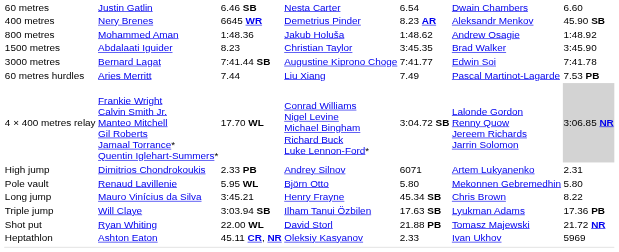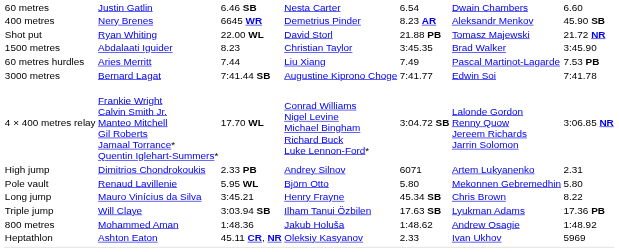rows swapped: 800 metres <-> Shot put
rows swapped: 3000 metres <-> 60 metres hurdles
4 × 400 metres relay | column 7: lightgrey background -> no background
